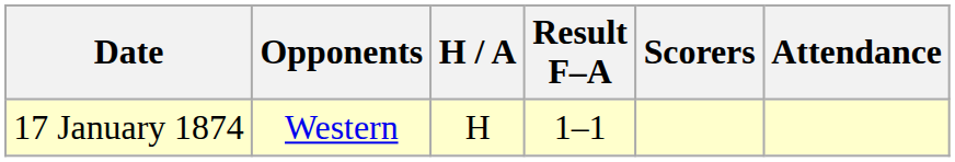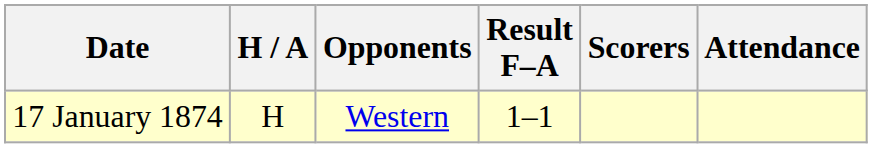columns swapped: Opponents <-> H / A
